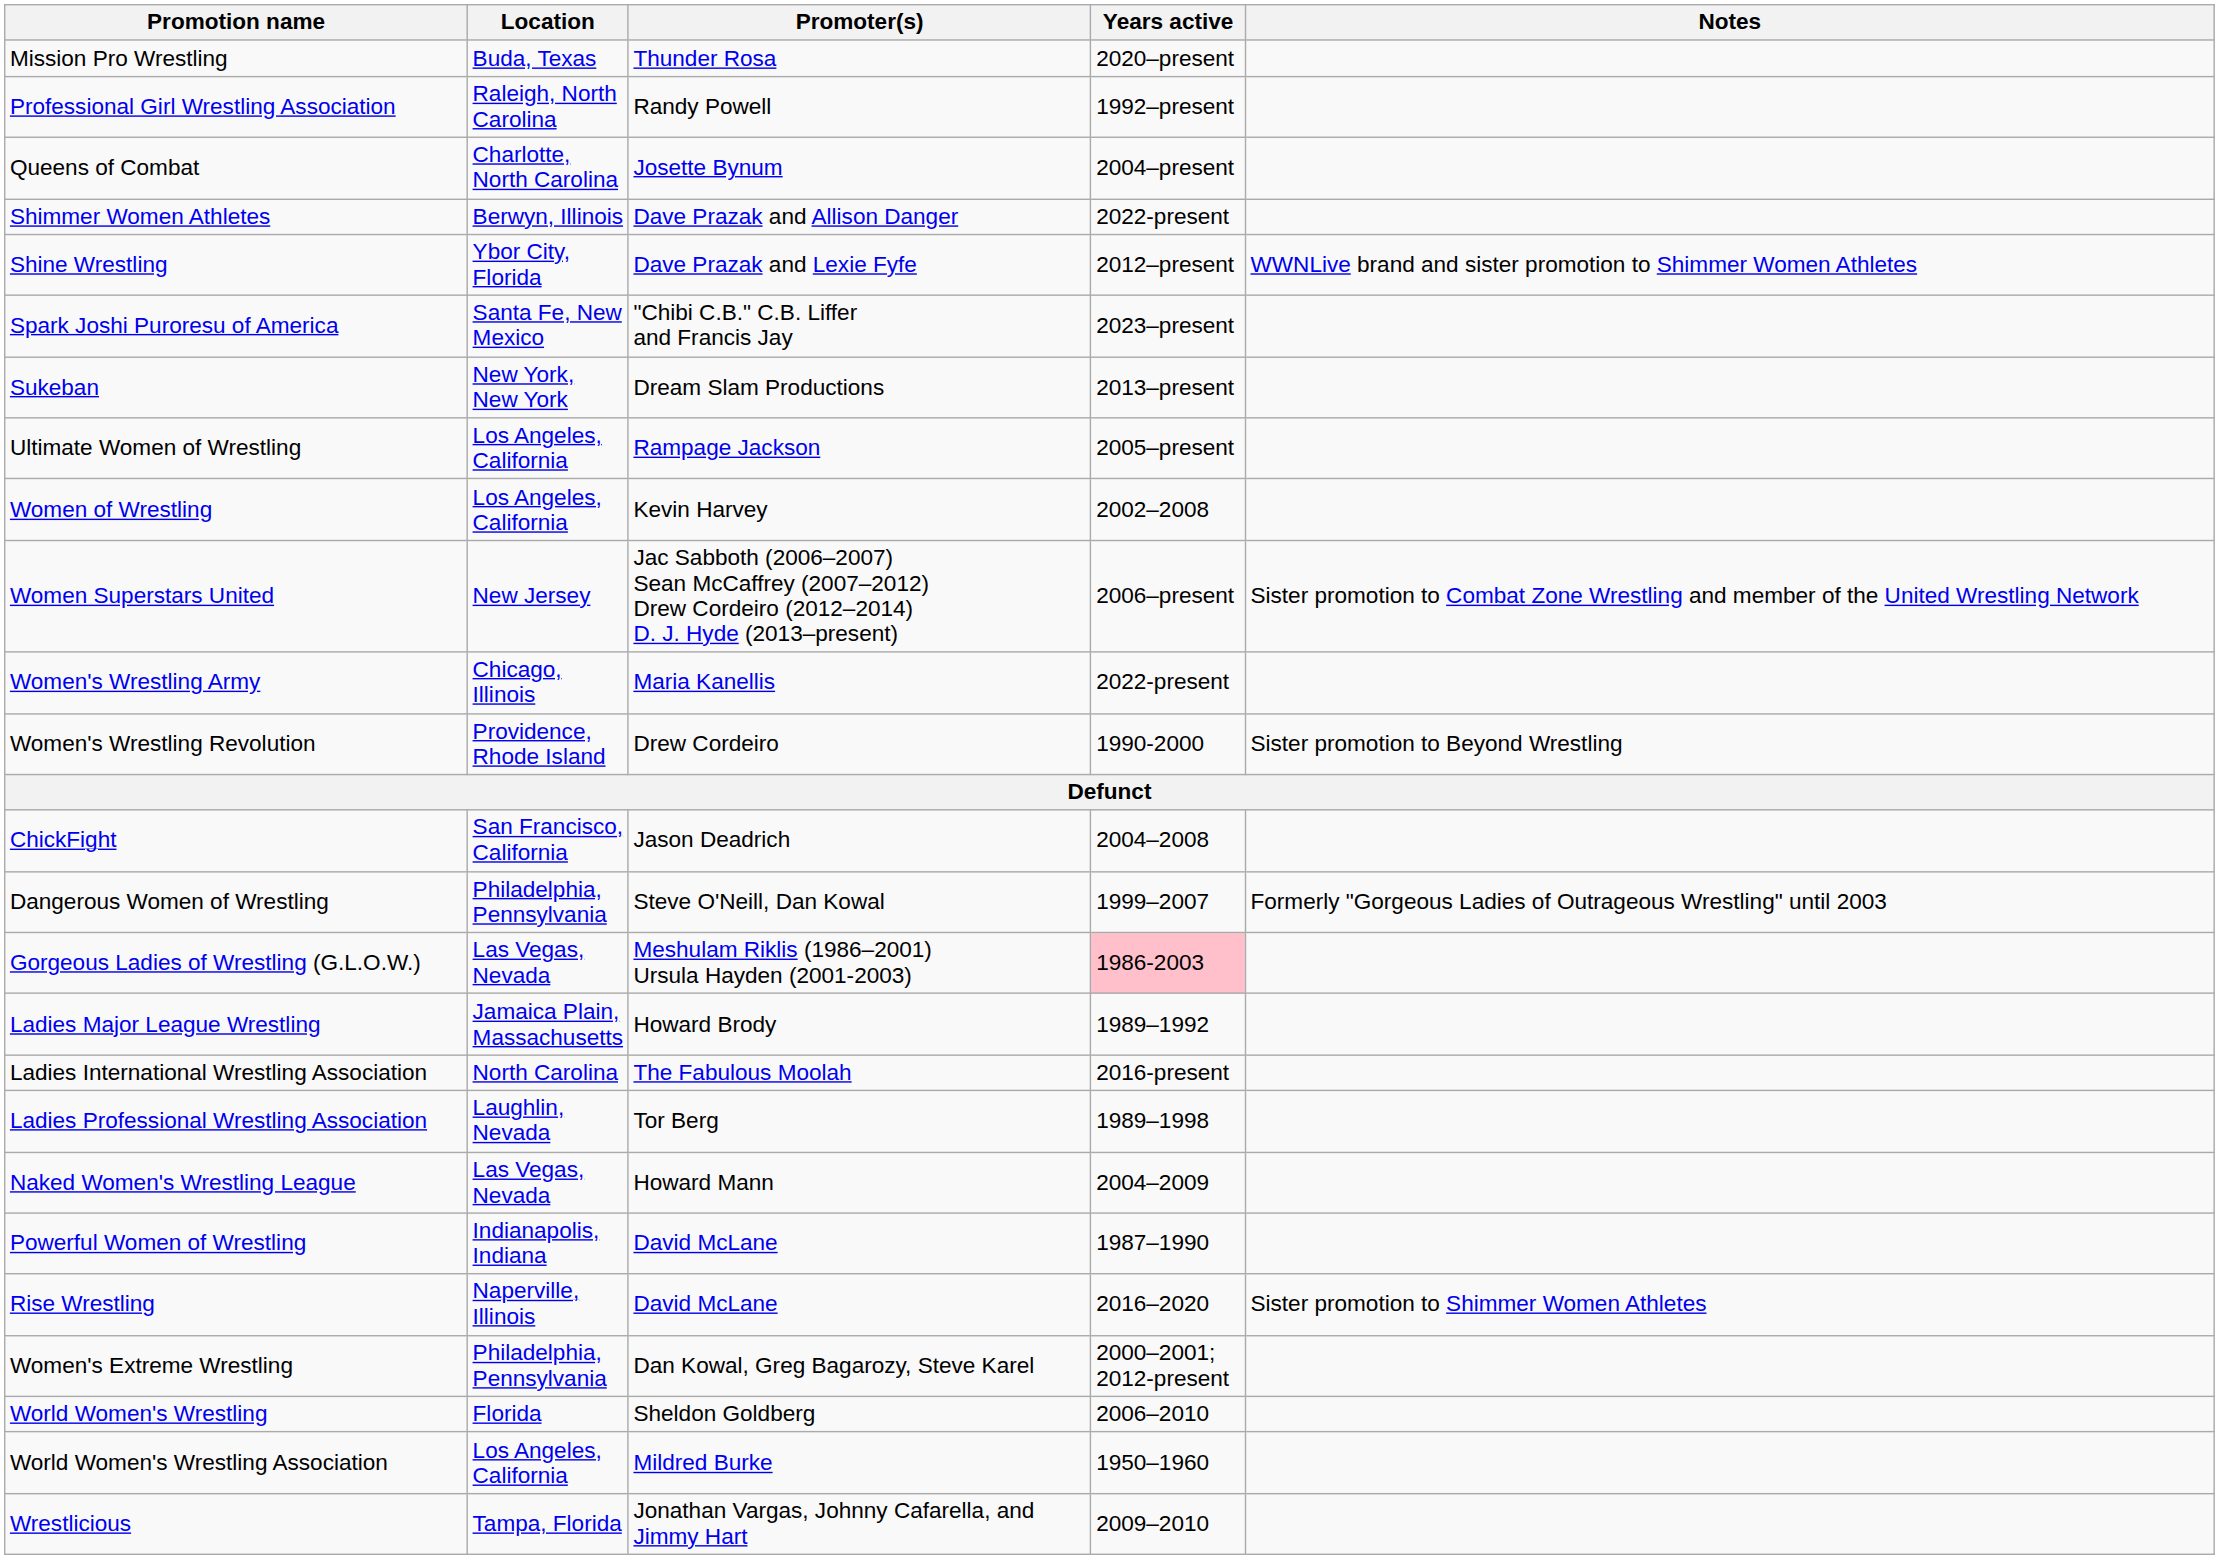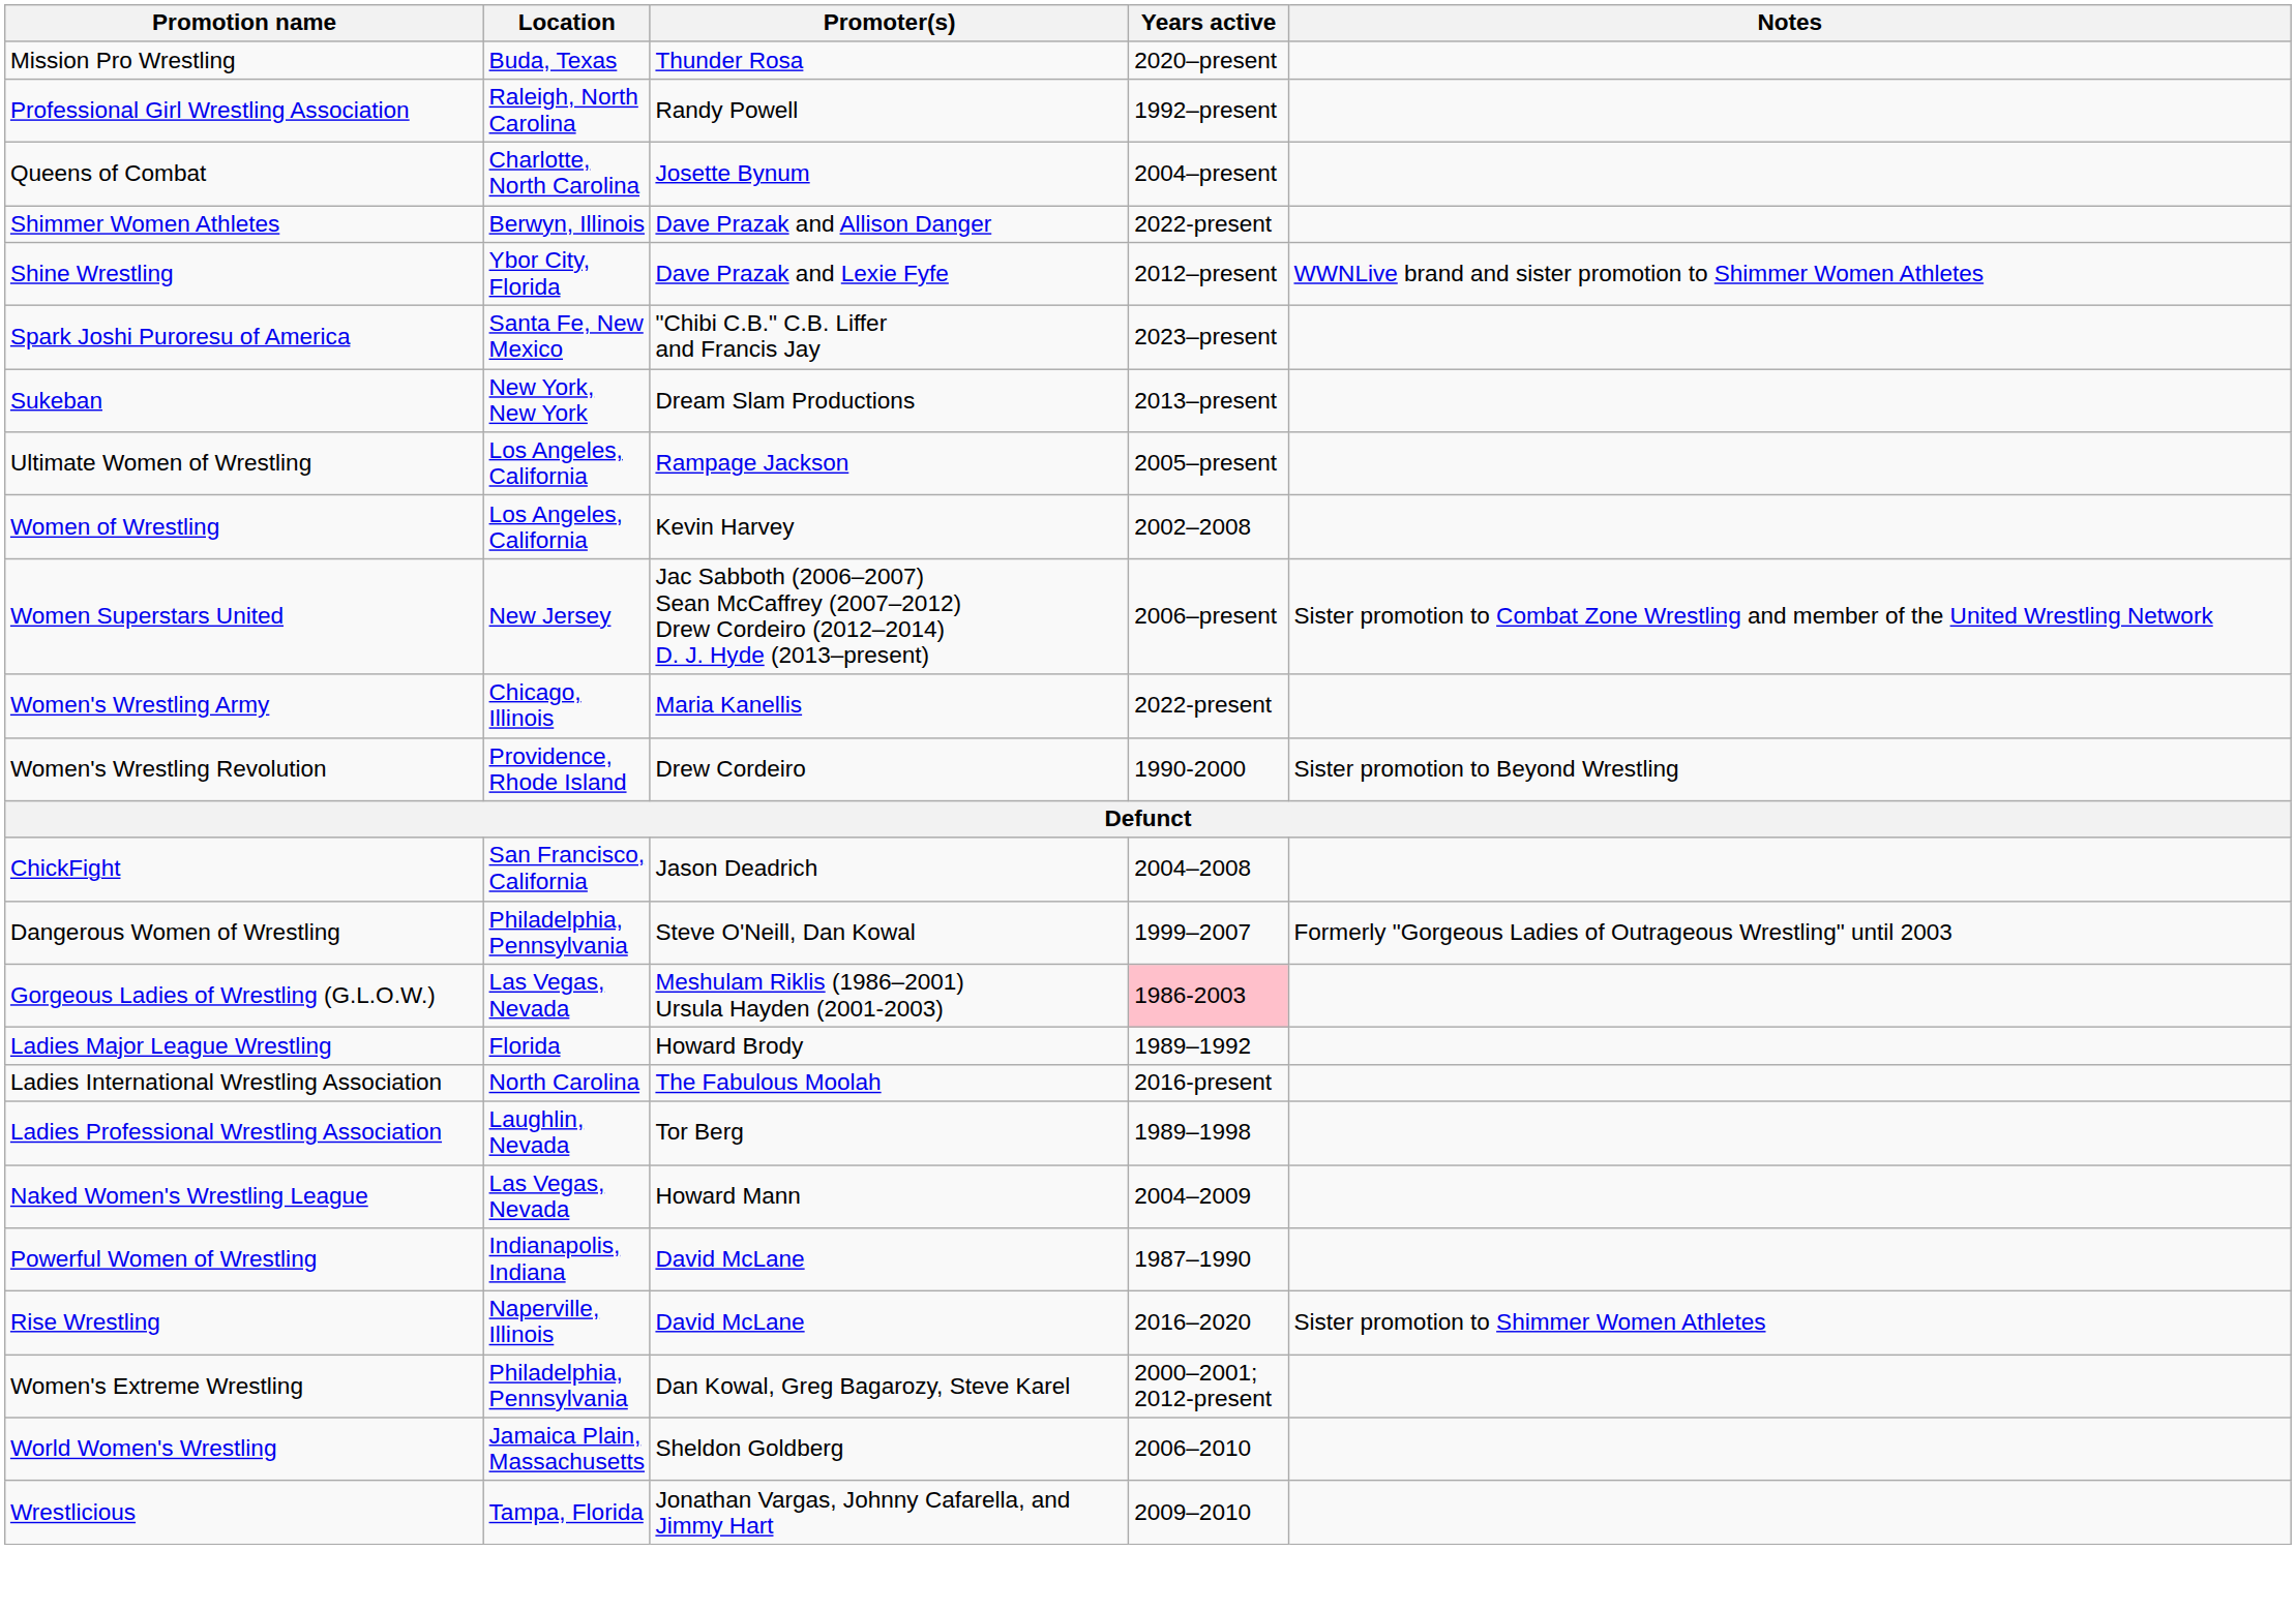Ladies Major League Wrestling | Location: Jamaica Plain, Massachusetts -> Florida
World Women's Wrestling | Location: Florida -> Jamaica Plain, Massachusetts
- row: World Women's Wrestling Association | Los Angeles, California | Mildred Burke | 1950–1960
